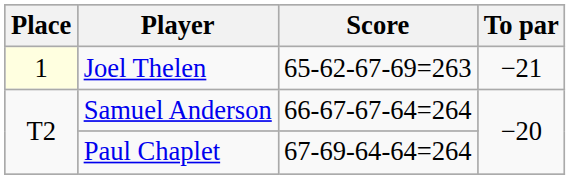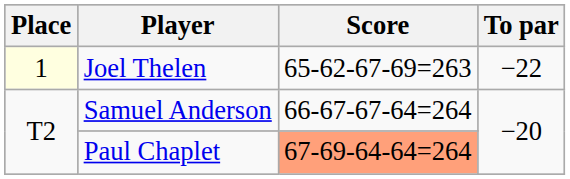Joel Thelen | To par: −21 -> −22
Paul Chaplet | Score: no background -> lightsalmon background
